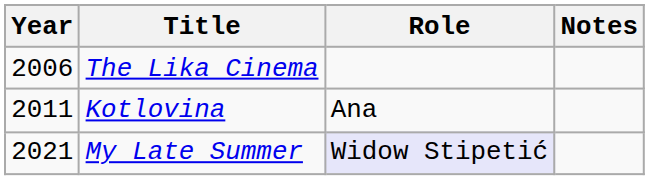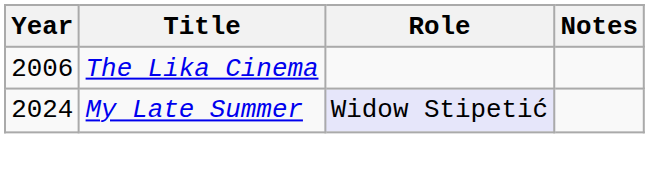- row: 2011 | Kotlovina | Ana
My Late Summer | Year: 2021 -> 2024
